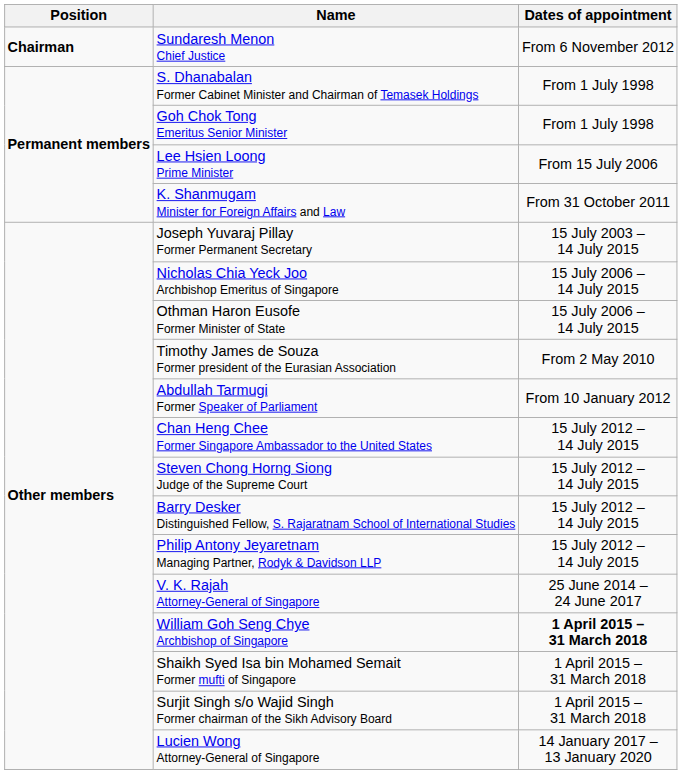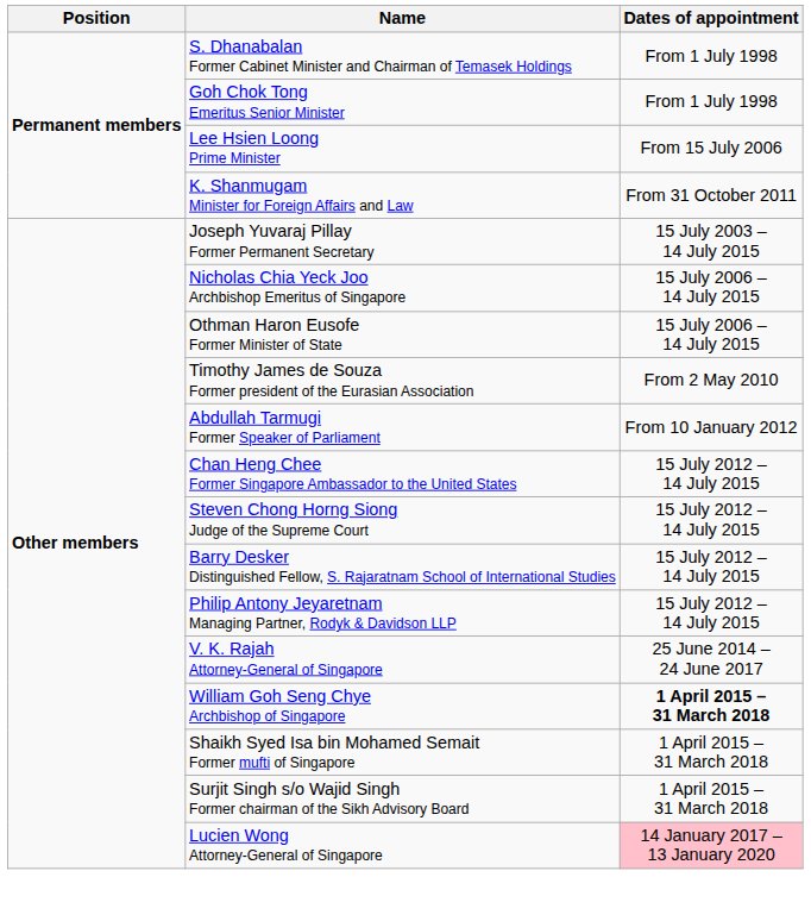- row: Chairman | Sundaresh Menon Chief Justice | From 6 November 2012
Lucien Wong Attorney-General of Singapore | Dates of appointment: no background -> pink background
